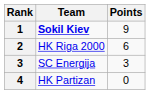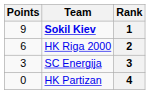columns swapped: Rank <-> Points
